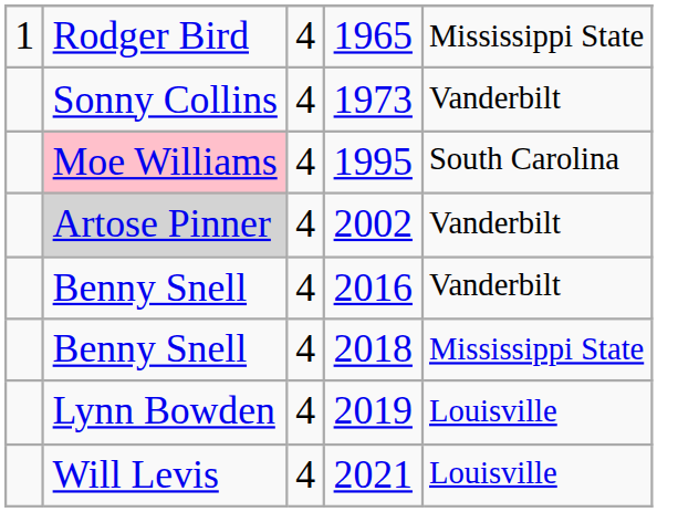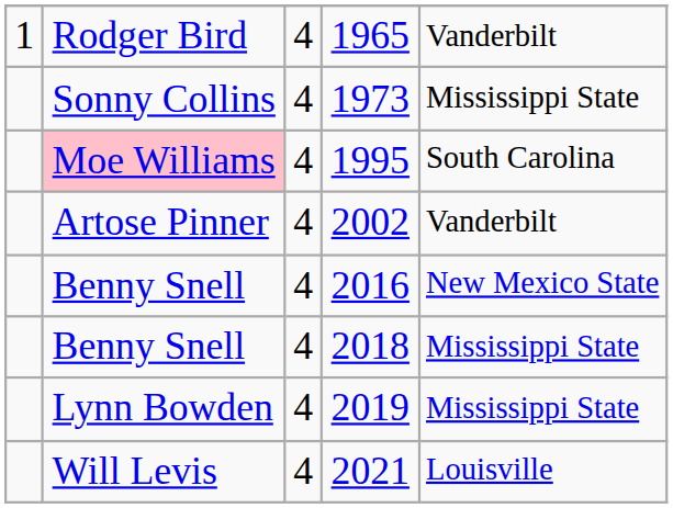1965 | column 5: Mississippi State -> Vanderbilt
1973 | column 5: Vanderbilt -> Mississippi State
2002 | column 2: lightgrey background -> no background
2016 | column 5: Vanderbilt -> New Mexico State
2019 | column 5: Louisville -> Mississippi State
